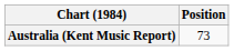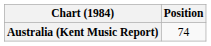Australia (Kent Music Report) | Position: 73 -> 74
